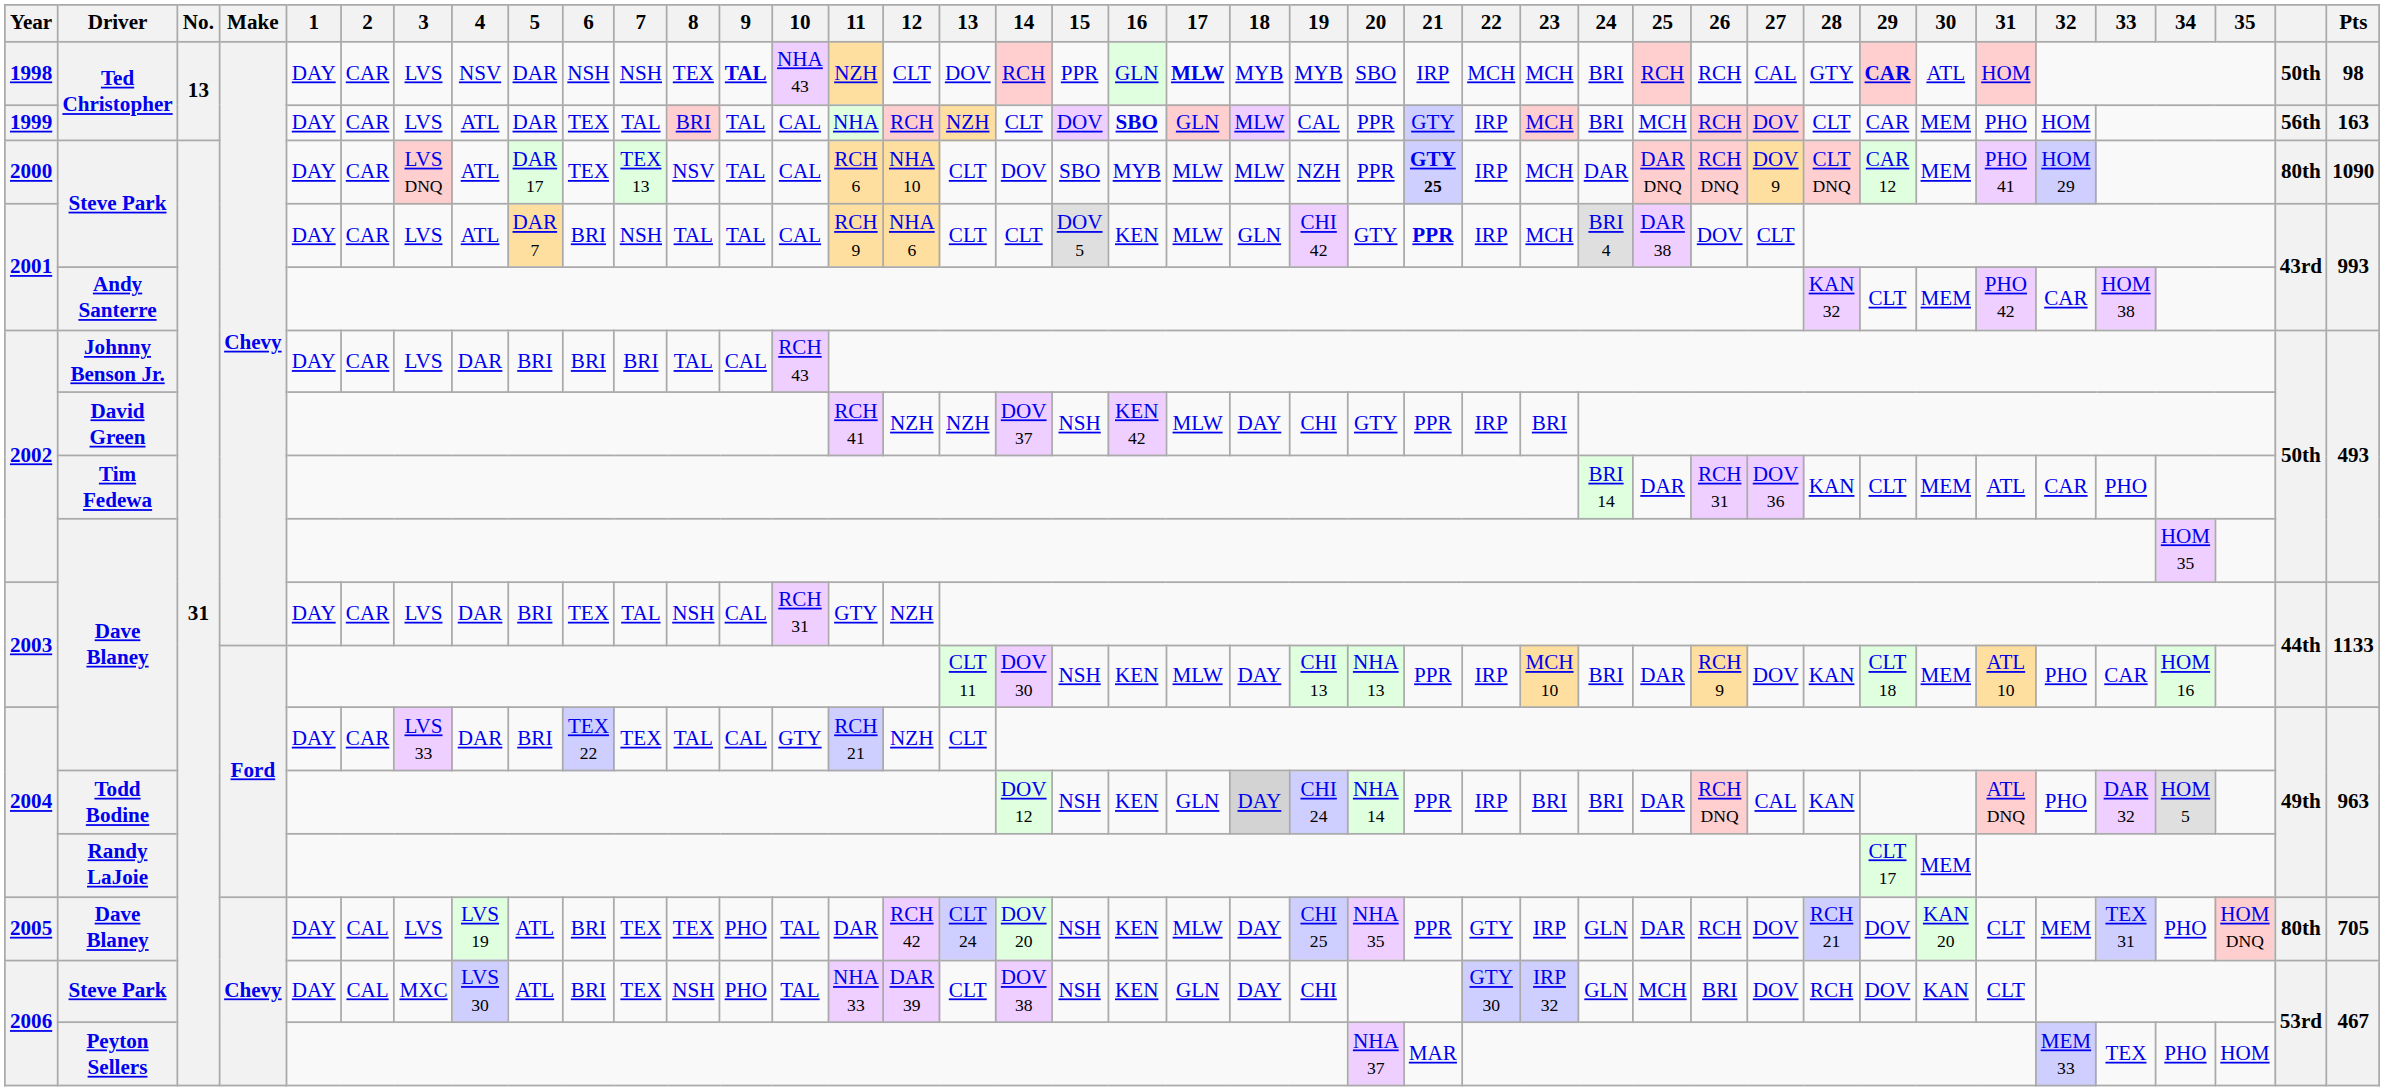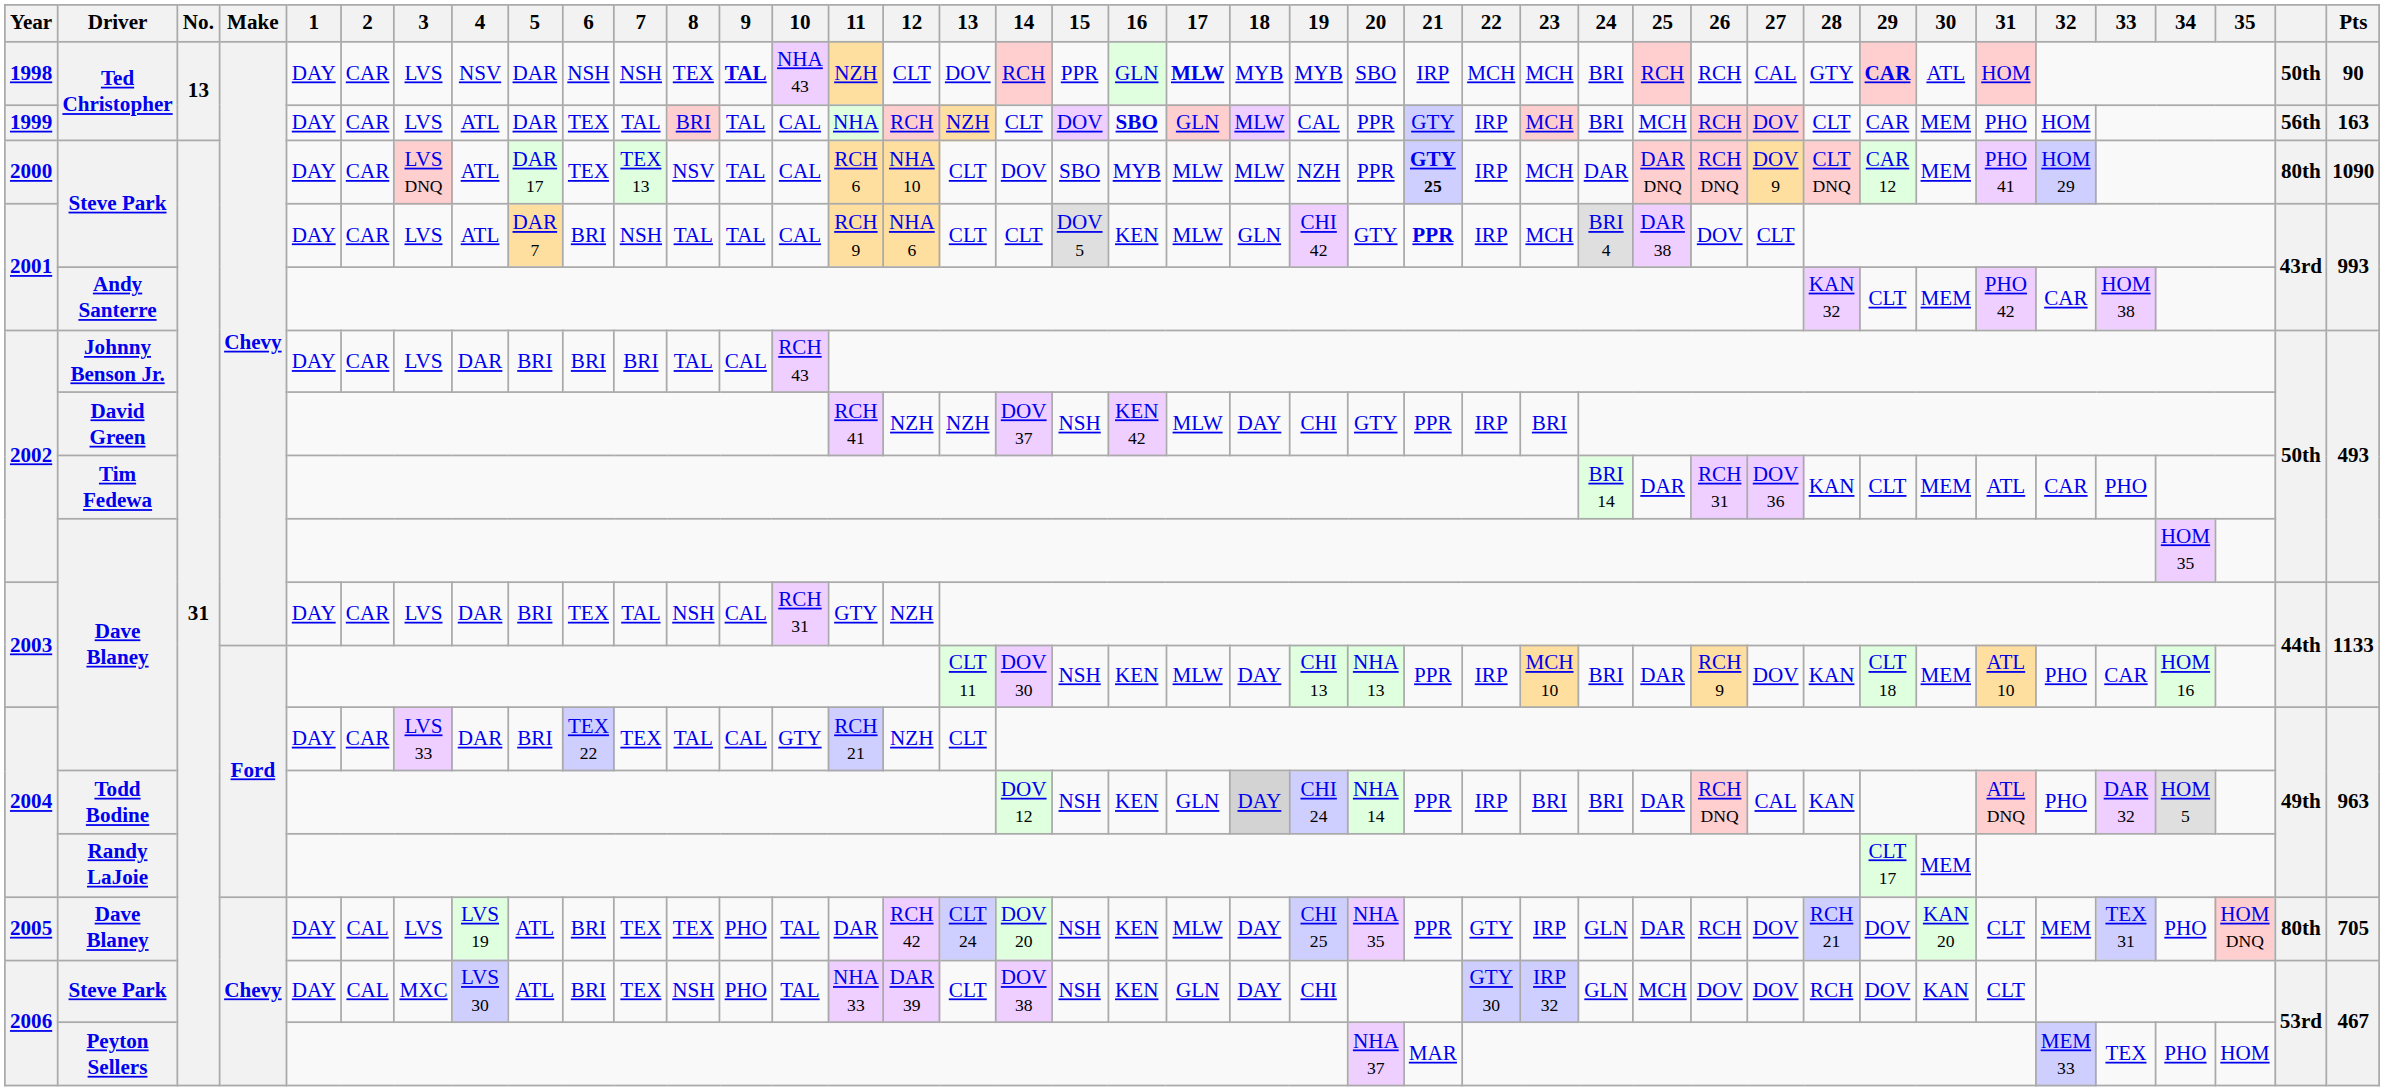1998 / Ted Christopher | Pts: 98 -> 90
2006 / Steve Park | 26: BRI -> DOV
